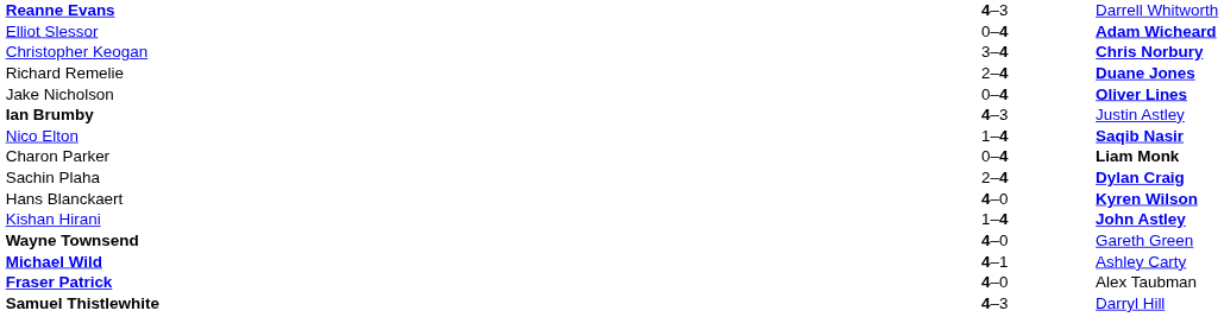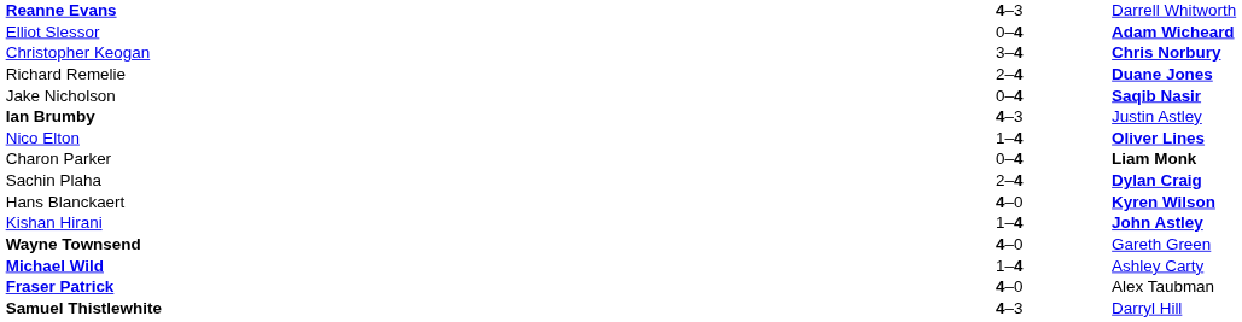Jake Nicholson | column 3: Oliver Lines -> Saqib Nasir
Nico Elton | column 3: Saqib Nasir -> Oliver Lines
Michael Wild | column 2: 4–1 -> 1–4
